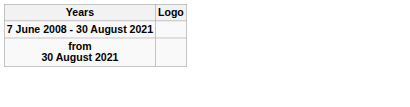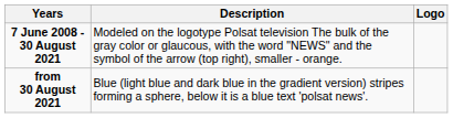+ column: Description | Modeled on the logotype Polsat television The bulk of the gray color or glaucous, with the word "NEWS" and the symbol of the arrow (top right), smaller - orange. | Blue (light blue and dark blue in the gradient version) stripes forming a sphere, below it is a blue text 'polsat news'.
